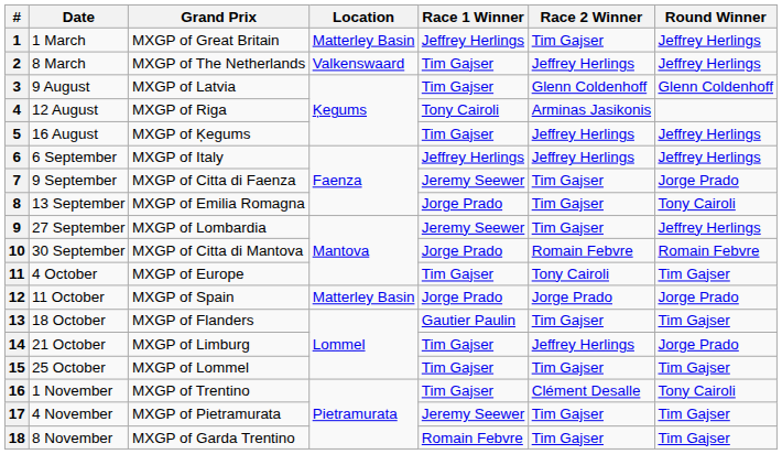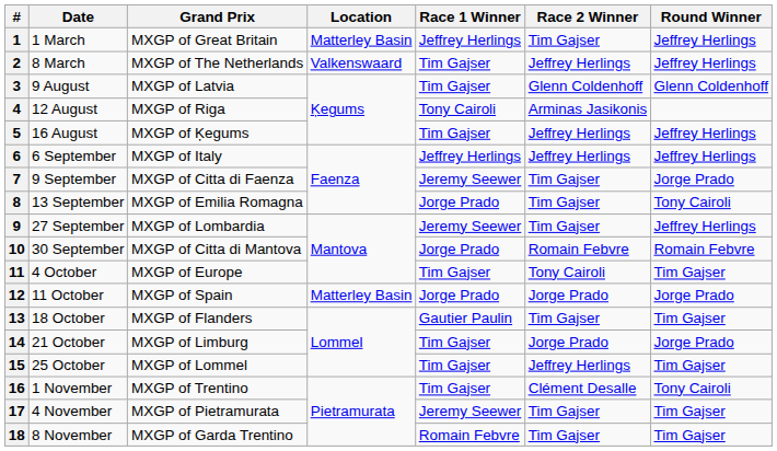14 | Race 2 Winner: Jeffrey Herlings -> Jorge Prado
15 | Race 2 Winner: Tim Gajser -> Jeffrey Herlings
